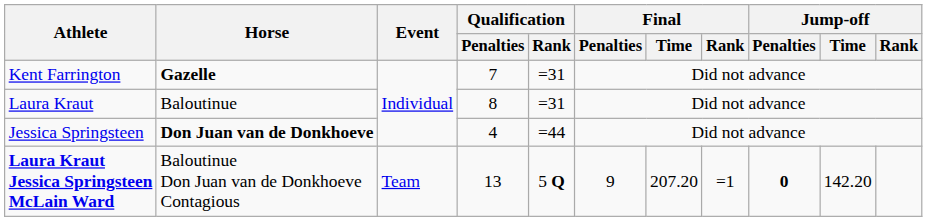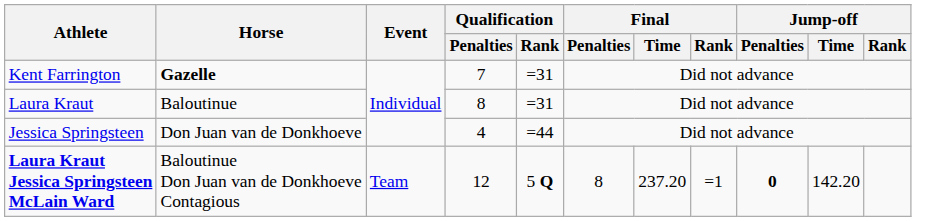Jessica Springsteen | Horse: bold -> normal
Laura Kraut Jessica Springsteen McLain Ward | Qualification / Penalties: 13 -> 12
Laura Kraut Jessica Springsteen McLain Ward | Final / Penalties: 9 -> 8
Laura Kraut Jessica Springsteen McLain Ward | Final / Time: 207.20 -> 237.20
